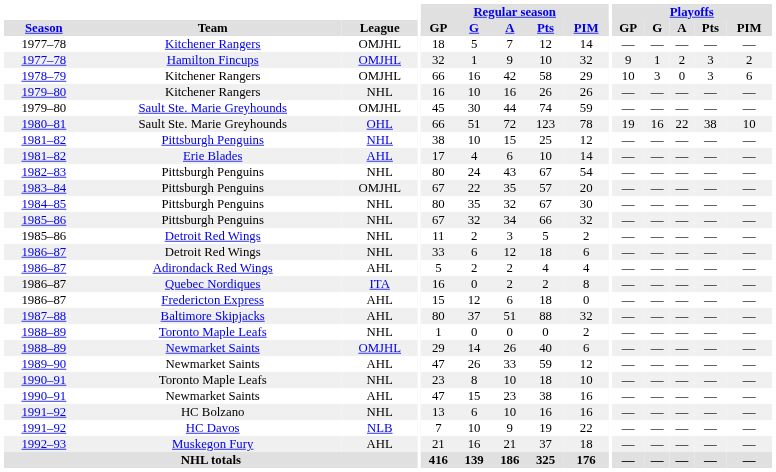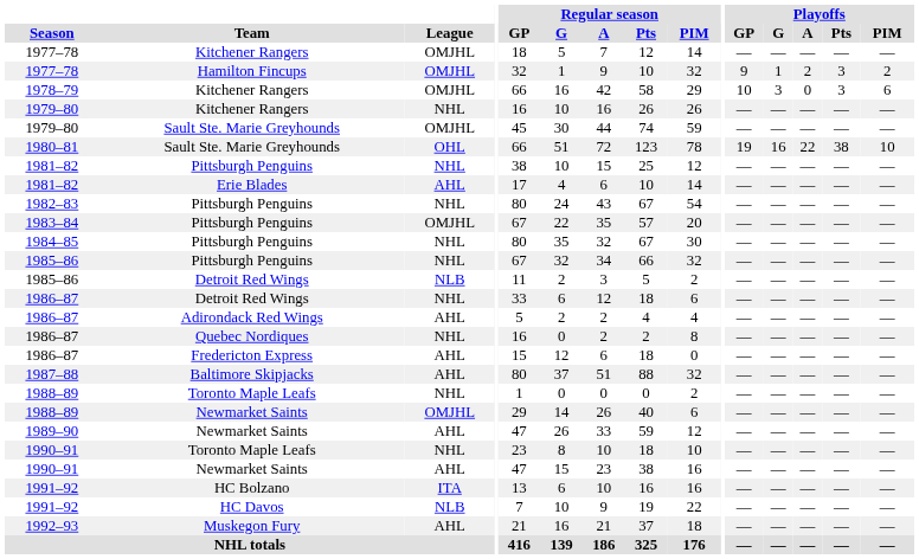1985–86 / Detroit Red Wings | League: NHL -> NLB
1986–87 / Quebec Nordiques | League: ITA -> NHL
1991–92 / HC Bolzano | League: NHL -> ITA
